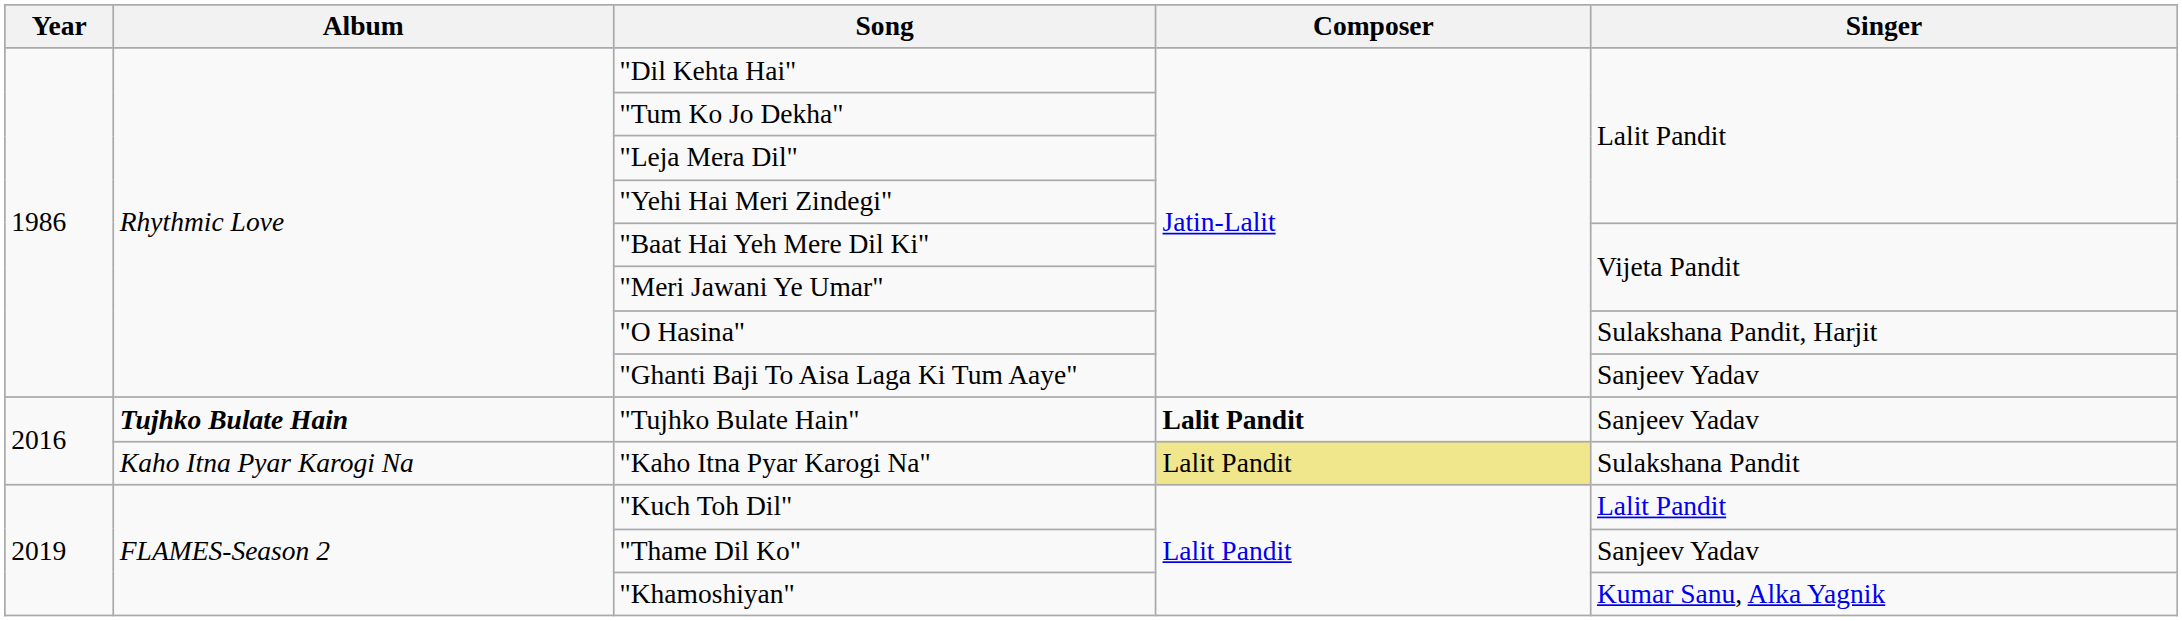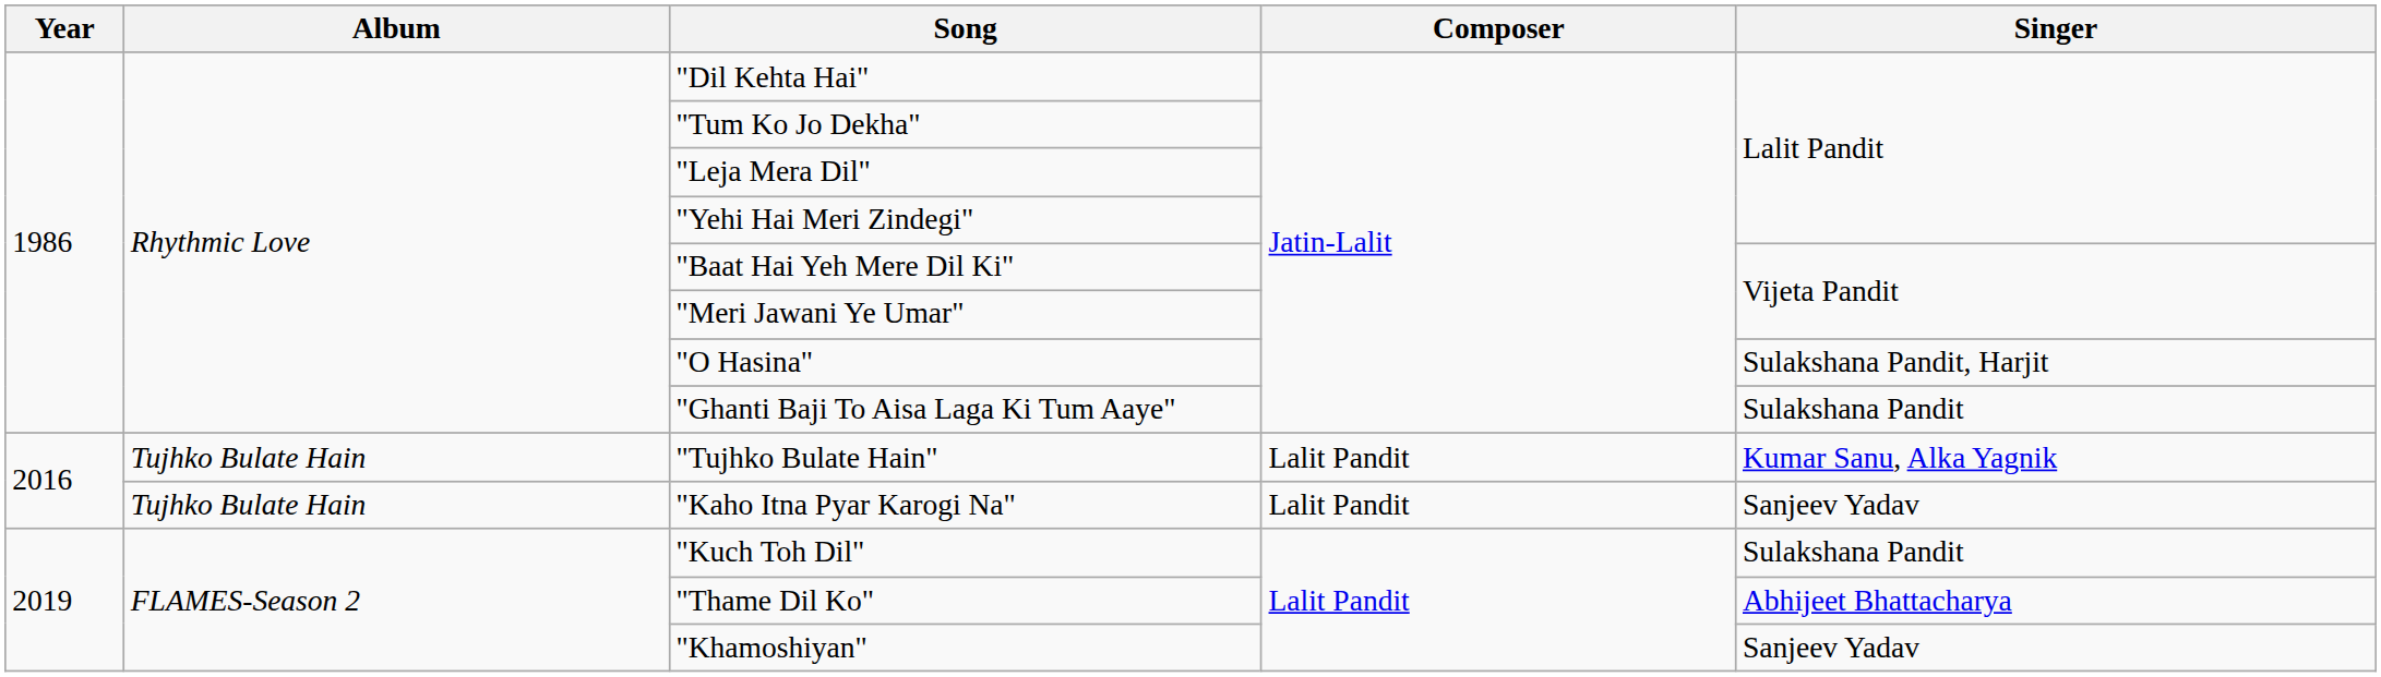"Ghanti Baji To Aisa Laga Ki Tum Aaye" | Singer: Sanjeev Yadav -> Sulakshana Pandit
"Tujhko Bulate Hain" | Album: bold -> normal
"Tujhko Bulate Hain" | Composer: bold -> normal
"Tujhko Bulate Hain" | Singer: Sanjeev Yadav -> Kumar Sanu, Alka Yagnik
"Kaho Itna Pyar Karogi Na" | Album: Kaho Itna Pyar Karogi Na -> Tujhko Bulate Hain
"Kaho Itna Pyar Karogi Na" | Composer: khaki background -> no background
"Kaho Itna Pyar Karogi Na" | Singer: Sulakshana Pandit -> Sanjeev Yadav
"Kuch Toh Dil" | Singer: Lalit Pandit -> Sulakshana Pandit
"Thame Dil Ko" | Singer: Sanjeev Yadav -> Abhijeet Bhattacharya
"Khamoshiyan" | Singer: Kumar Sanu, Alka Yagnik -> Sanjeev Yadav
